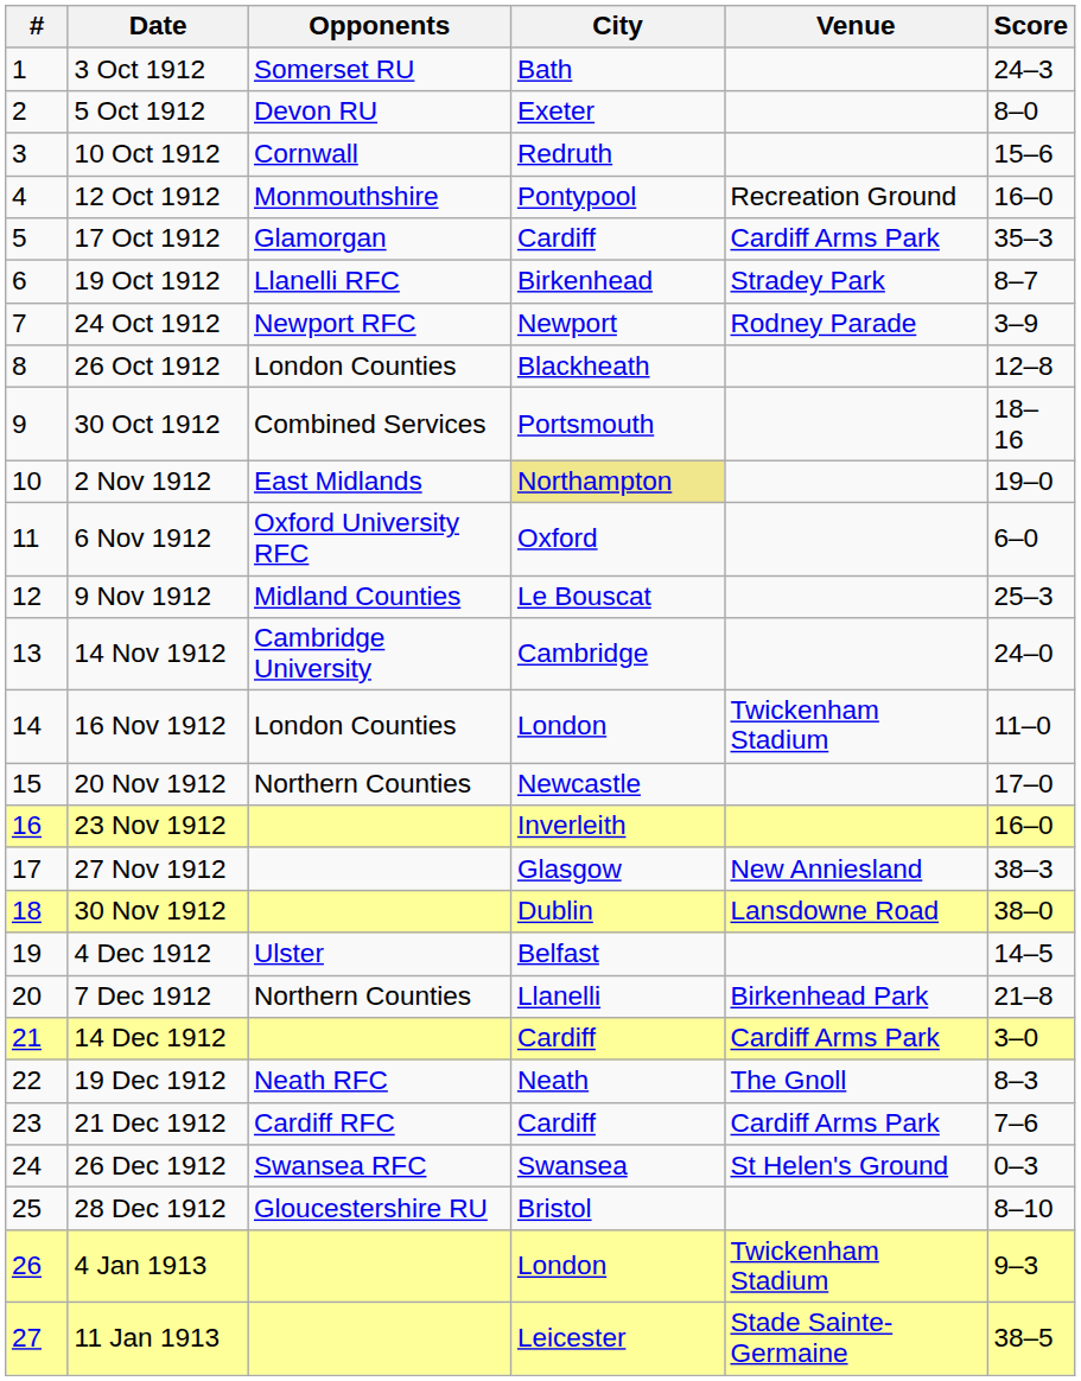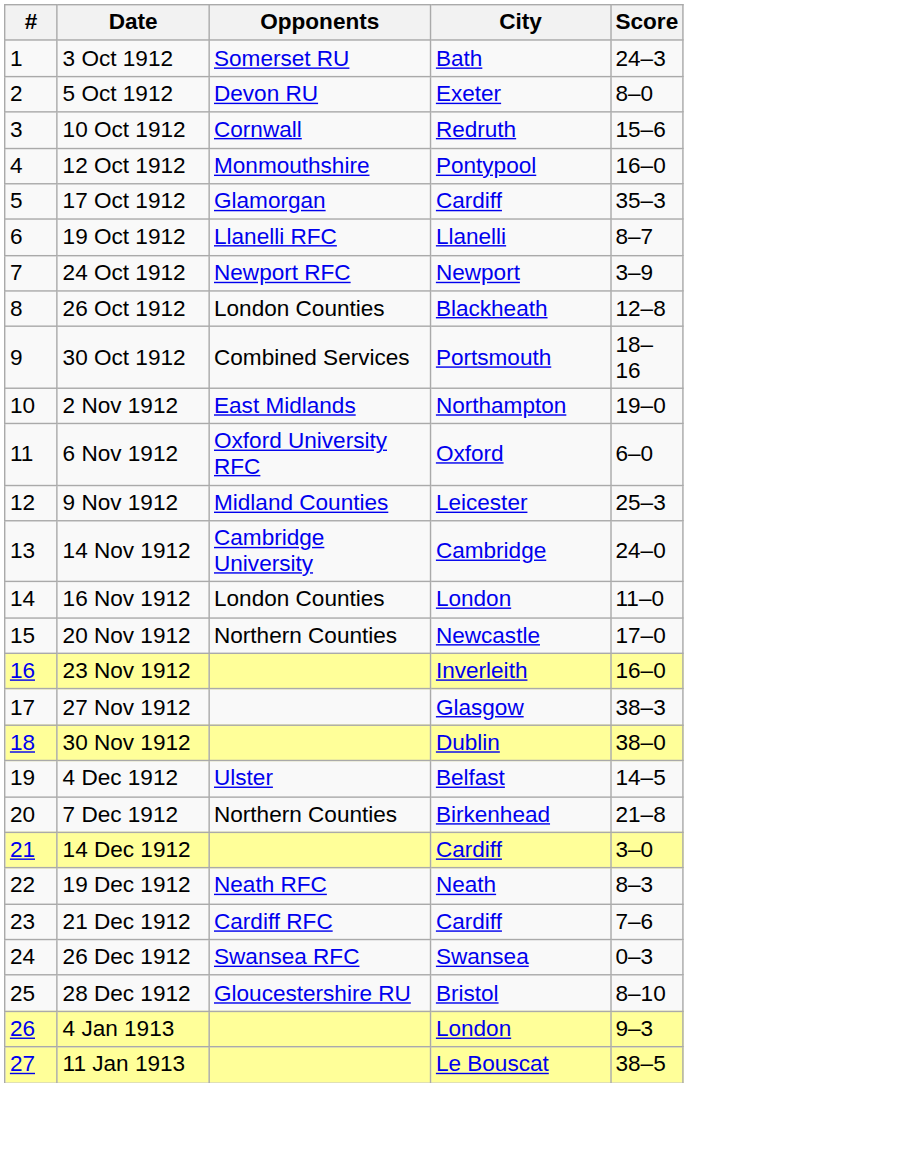- column: Venue | Recreation Ground | Cardiff Arms Park | Stradey Park | Rodney Parade | Twickenham Stadium | New Anniesland | Lansdowne Road | Birkenhead Park | Cardiff Arms Park | The Gnoll | Cardiff Arms Park | St Helen's Ground | Twickenham Stadium | Stade Sainte-Germaine
19 Oct 1912 | City: Birkenhead -> Llanelli
2 Nov 1912 | City: khaki background -> no background
9 Nov 1912 | City: Le Bouscat -> Leicester
7 Dec 1912 | City: Llanelli -> Birkenhead
11 Jan 1913 | City: Leicester -> Le Bouscat
